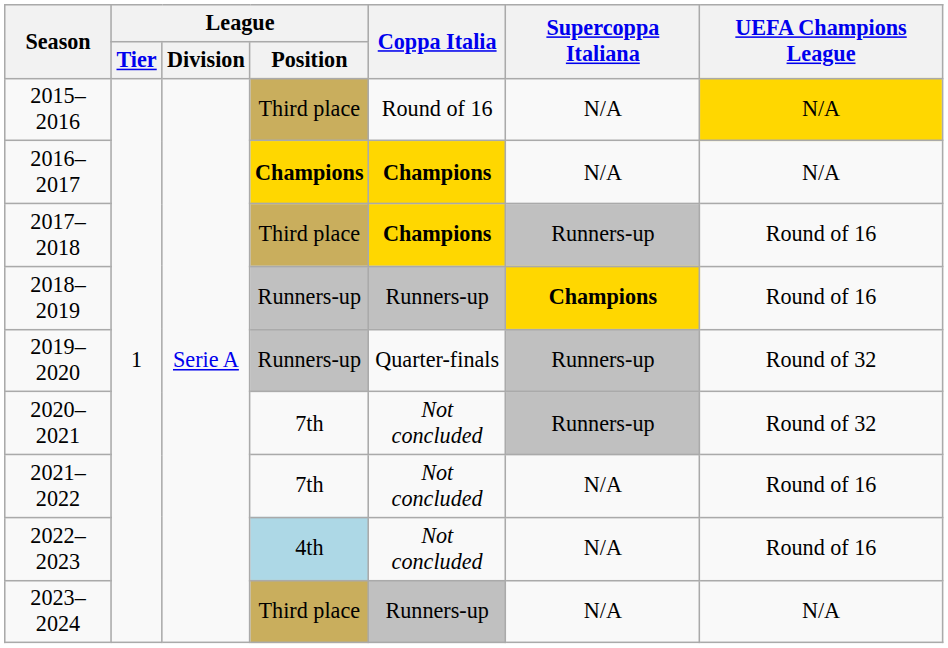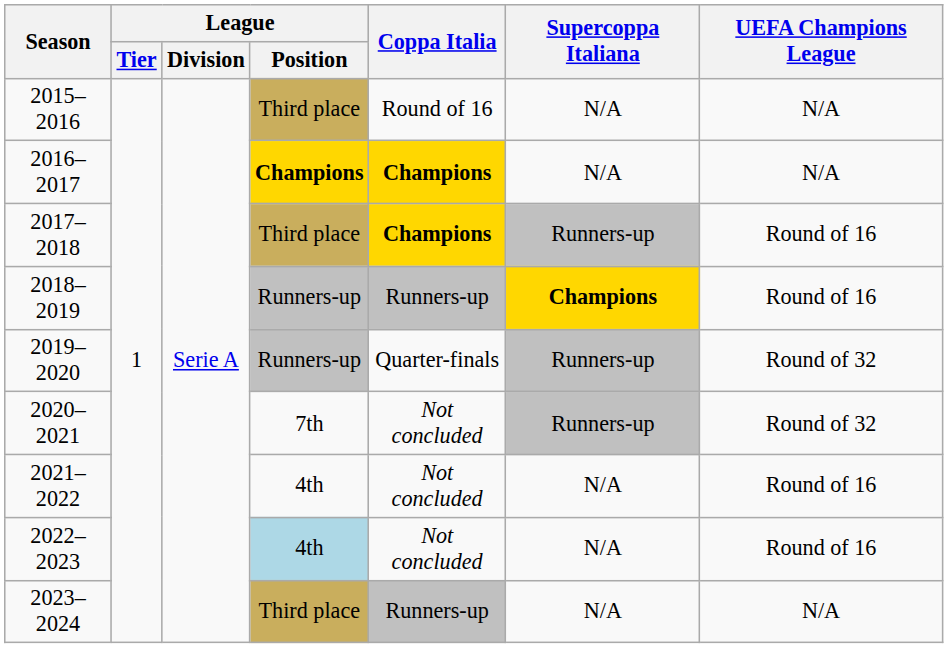2015–2016 | UEFA Champions League: gold background -> no background
2021–2022 | League / Position: 7th -> 4th
